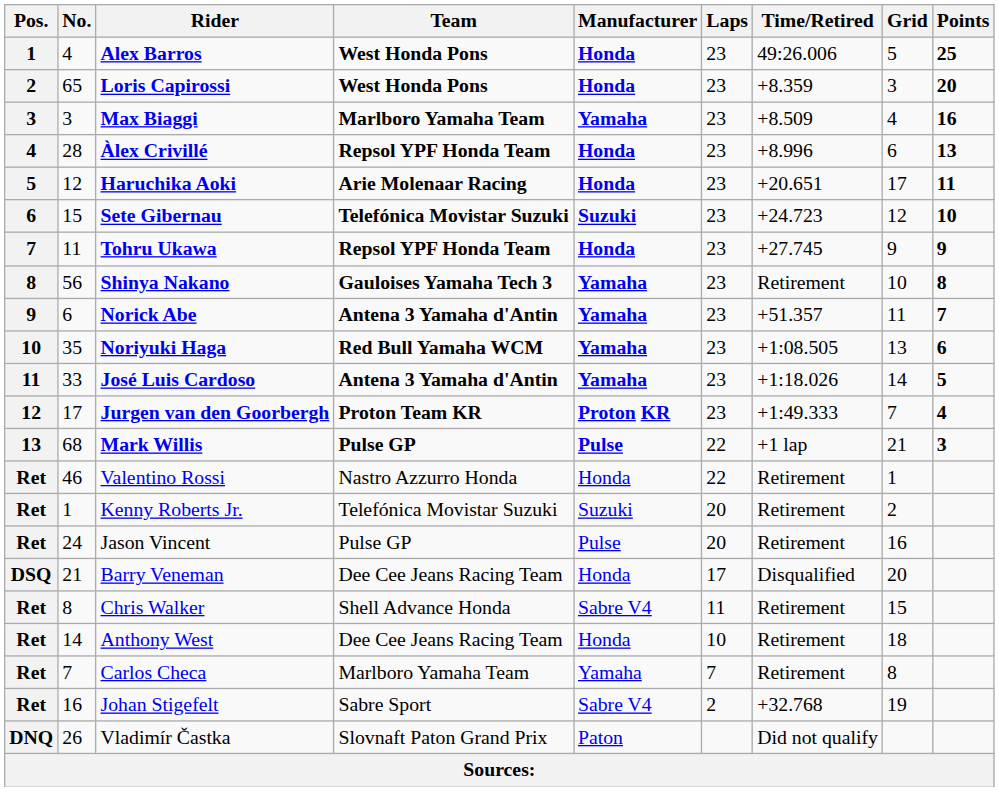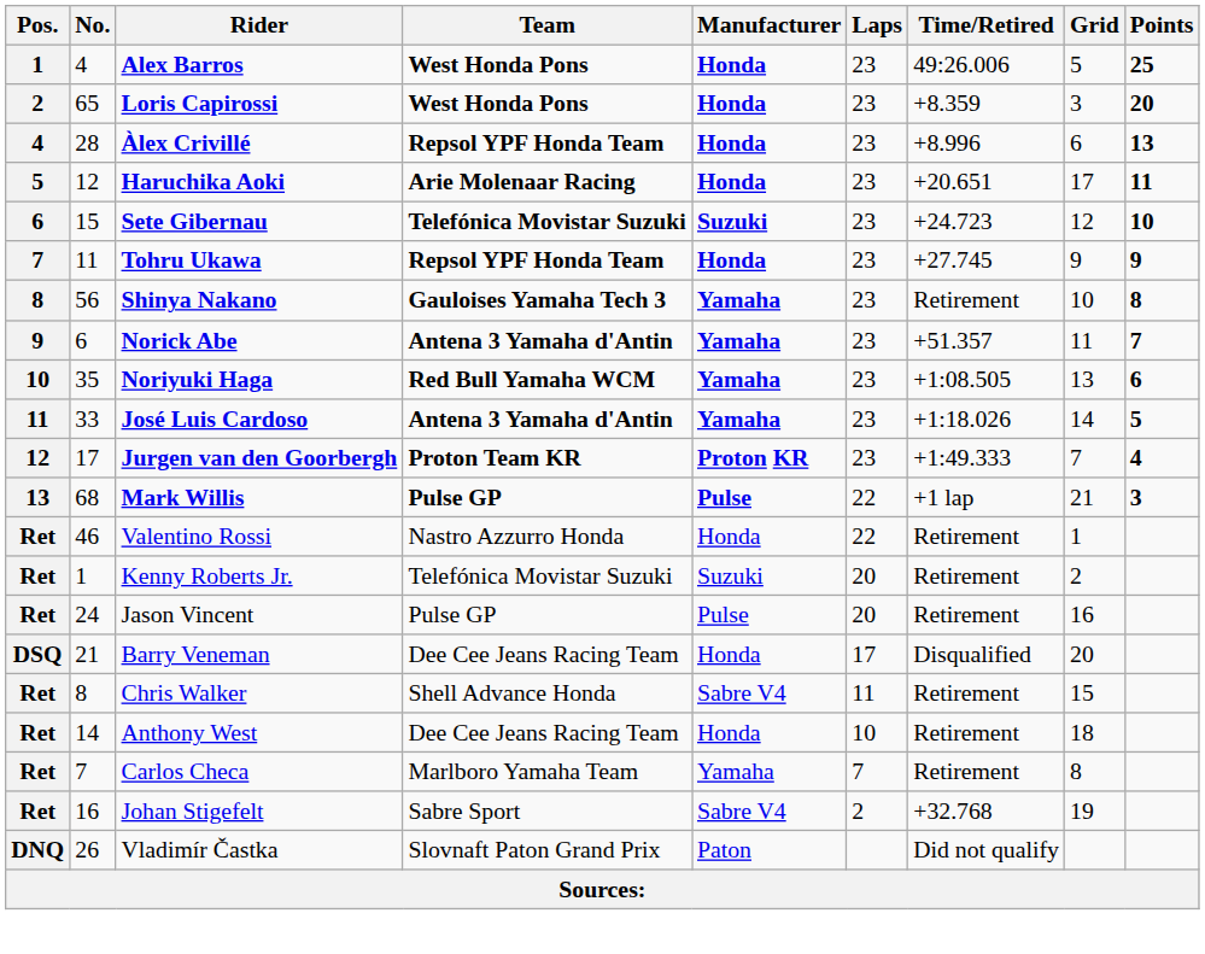- row: 3 | 3 | Max Biaggi | Marlboro Yamaha Team | Yamaha | 23 | +8.509 | 4 | 16
